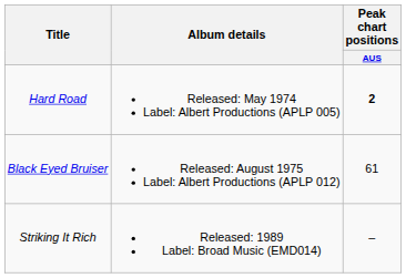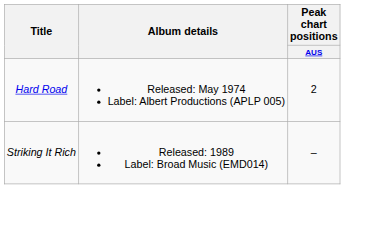Hard Road | Peak chart positions / AUS: bold -> normal
- row: Black Eyed Bruiser | Released: August 1975 Label: Albert Productions (APLP 012) | 61
